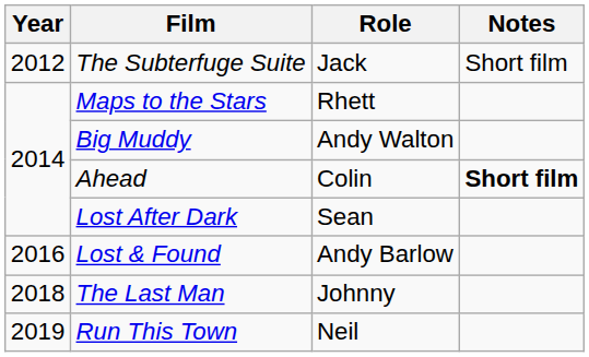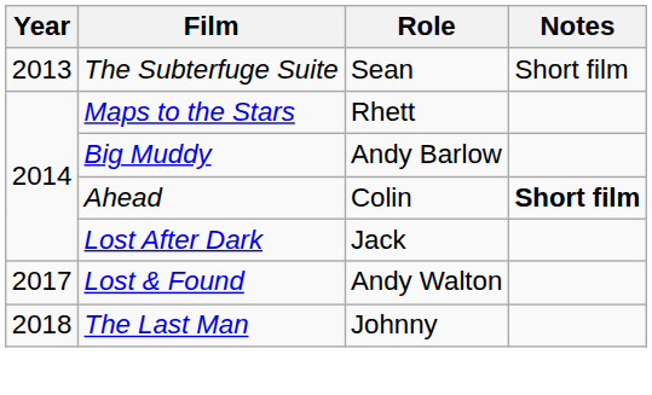The Subterfuge Suite | Year: 2012 -> 2013
The Subterfuge Suite | Role: Jack -> Sean
Big Muddy | Role: Andy Walton -> Andy Barlow
Lost After Dark | Role: Sean -> Jack
Lost & Found | Year: 2016 -> 2017
Lost & Found | Role: Andy Barlow -> Andy Walton
- row: 2019 | Run This Town | Neil
